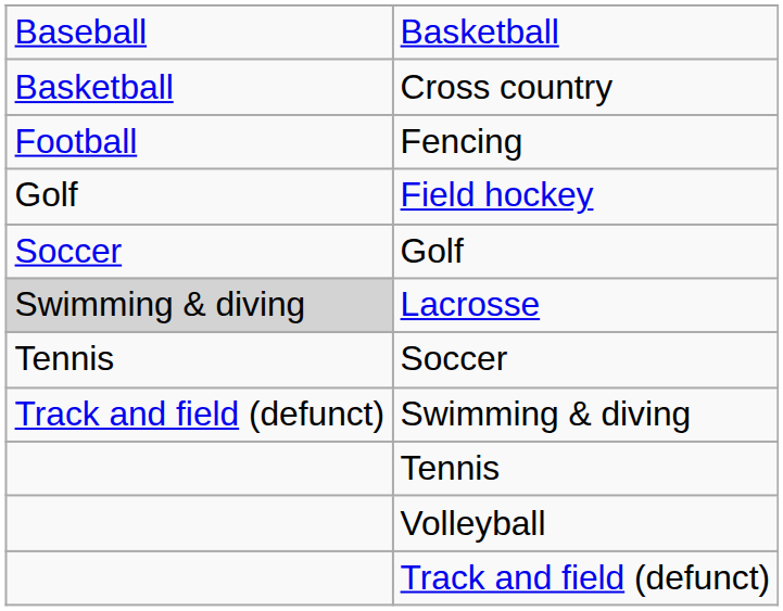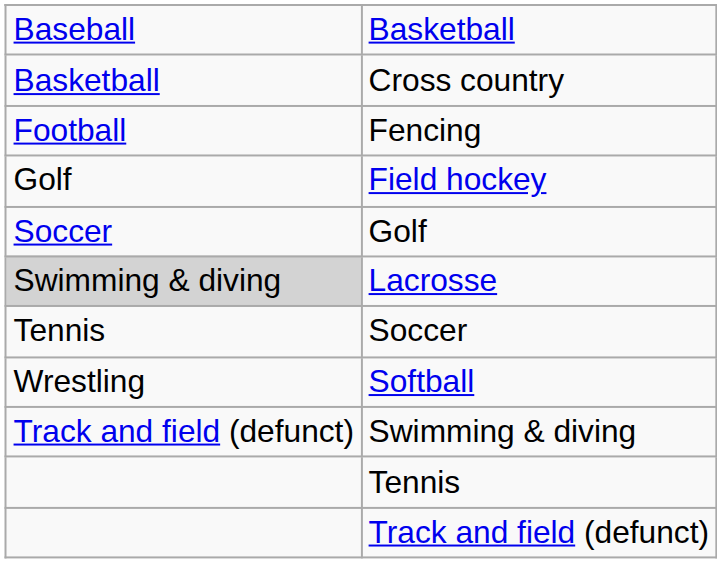+ row: Wrestling | Softball
- row: Volleyball
